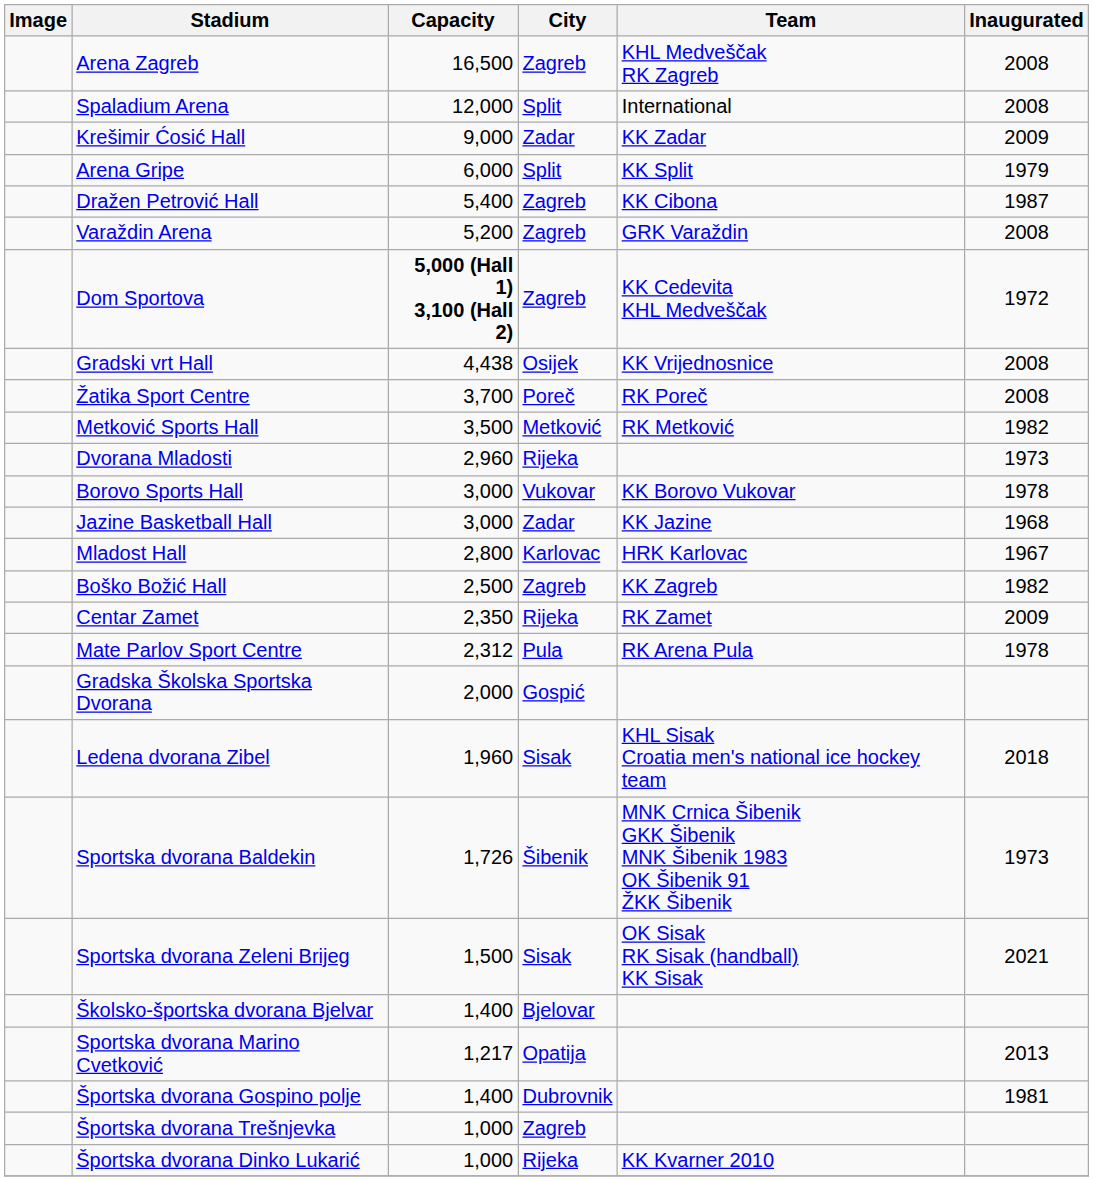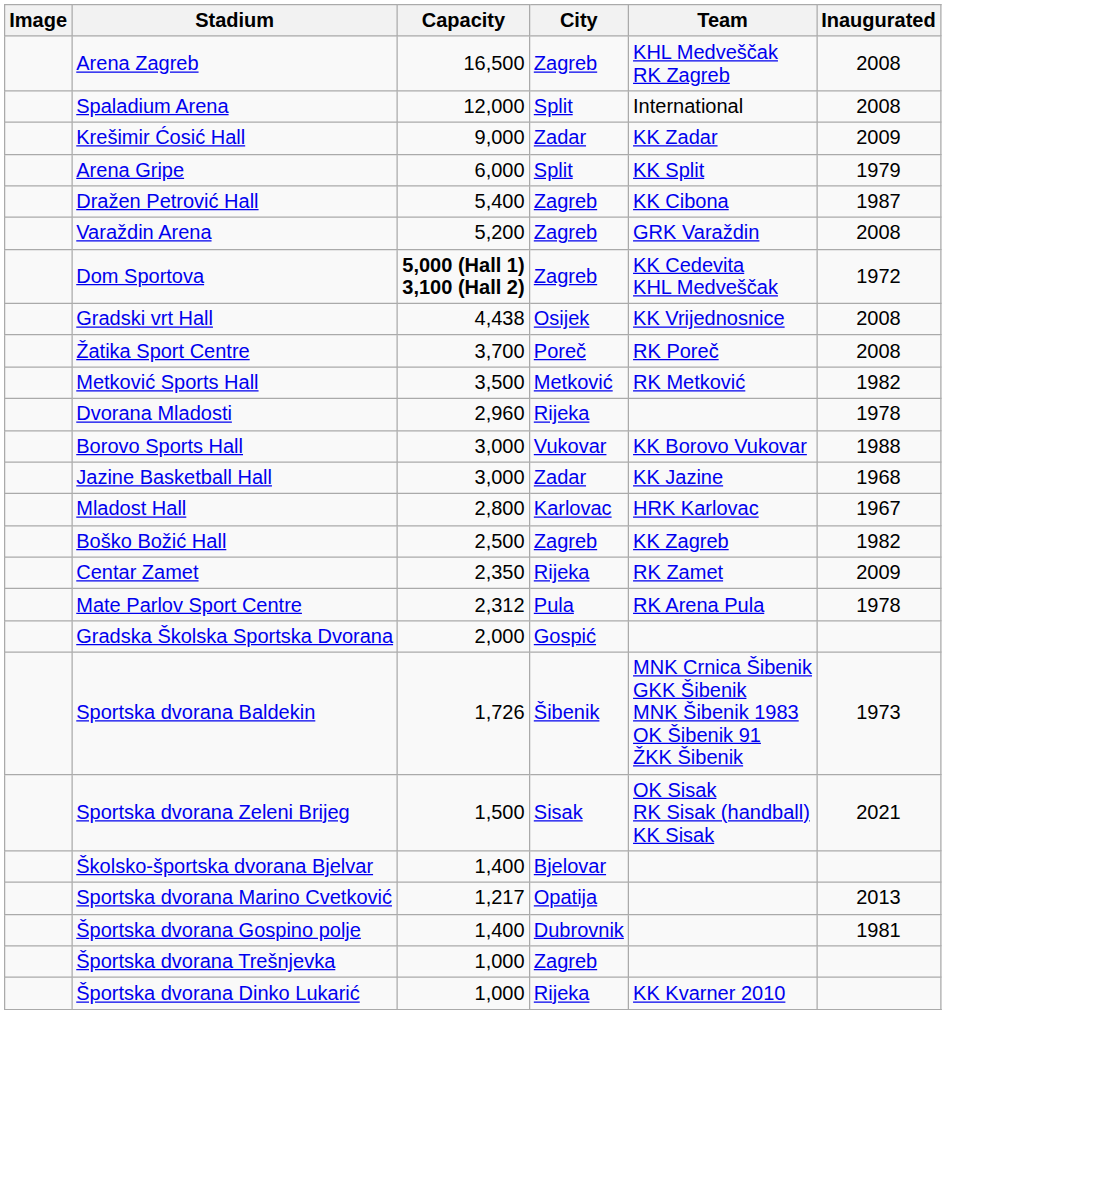Dvorana Mladosti | Inaugurated: 1973 -> 1978
Borovo Sports Hall | Inaugurated: 1978 -> 1988
- row: Ledena dvorana Zibel | 1,960 | Sisak | KHL Sisak Croatia men's national ice hockey team | 2018
